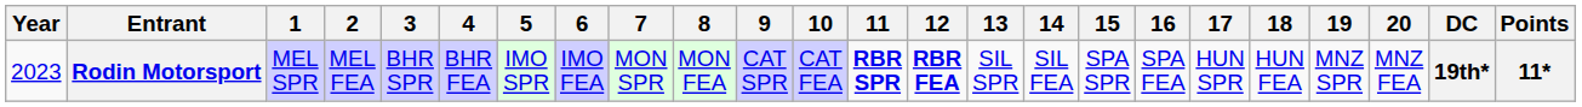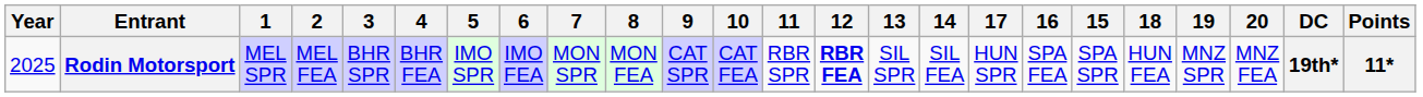columns swapped: 15 <-> 17
Rodin Motorsport | Year: 2023 -> 2025
Rodin Motorsport | 11: bold -> normal
